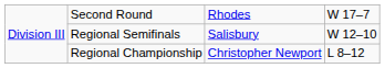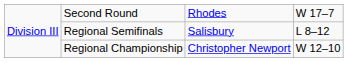Regional Semifinals | column 4: W 12–10 -> L 8–12
Regional Championship | column 4: L 8–12 -> W 12–10
